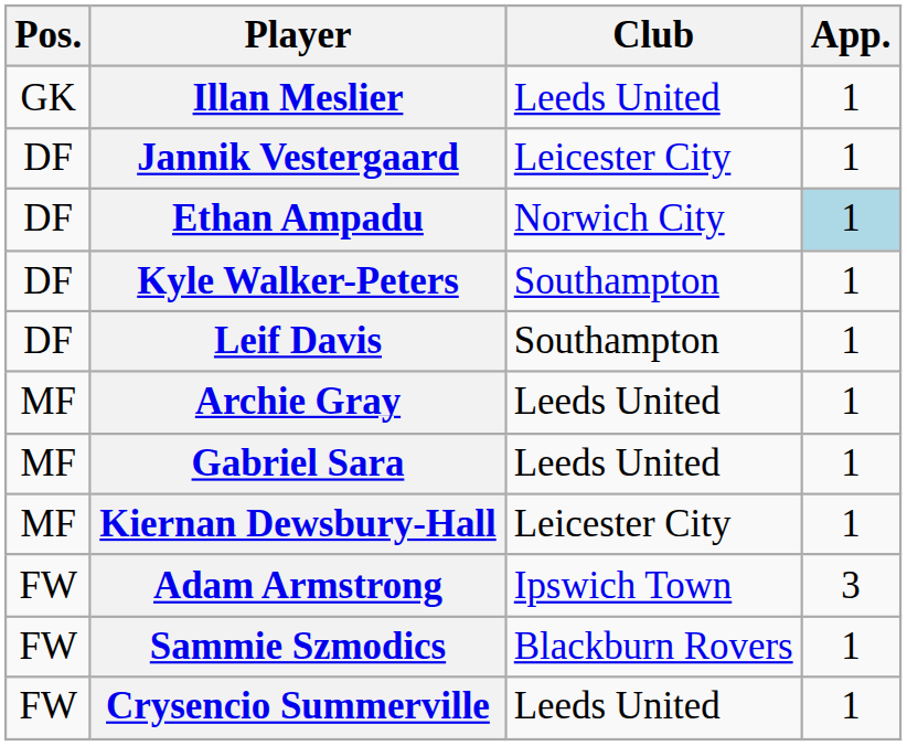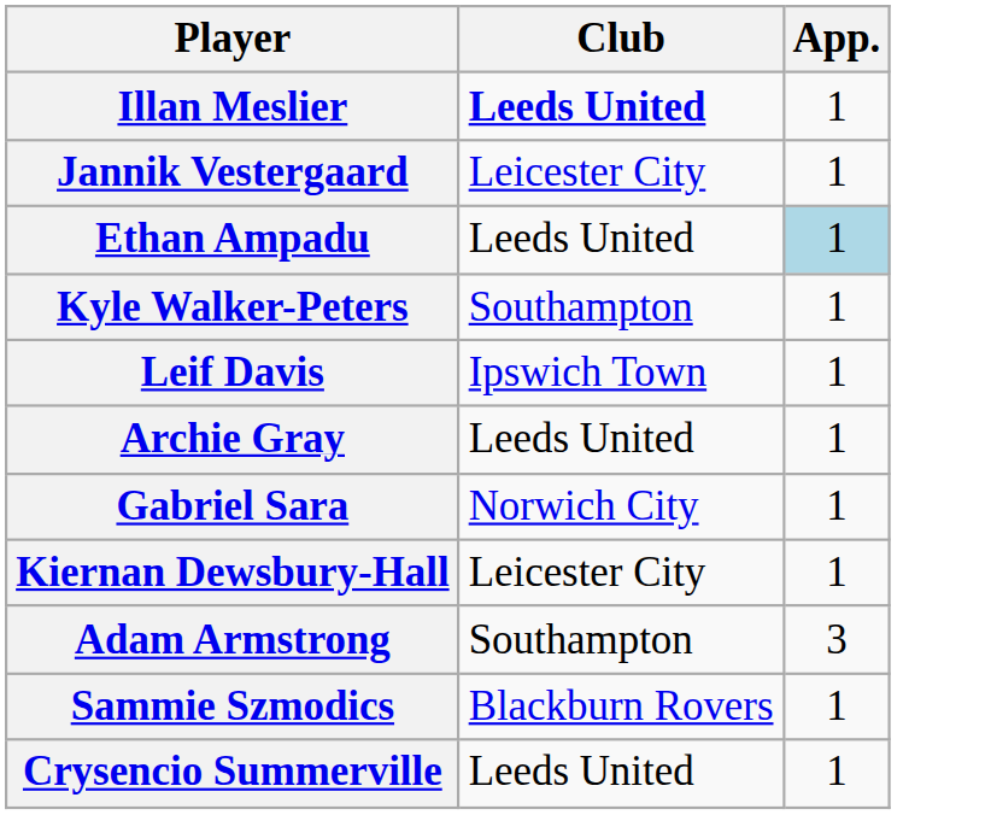- column: Pos. | GK | DF | DF | DF | DF | MF | MF | MF | FW | FW | FW
Illan Meslier | Club: normal -> bold
Ethan Ampadu | Club: Norwich City -> Leeds United
Leif Davis | Club: Southampton -> Ipswich Town
Gabriel Sara | Club: Leeds United -> Norwich City
Adam Armstrong | Club: Ipswich Town -> Southampton
